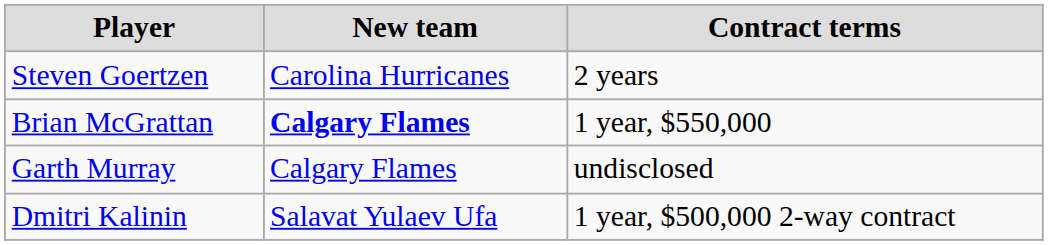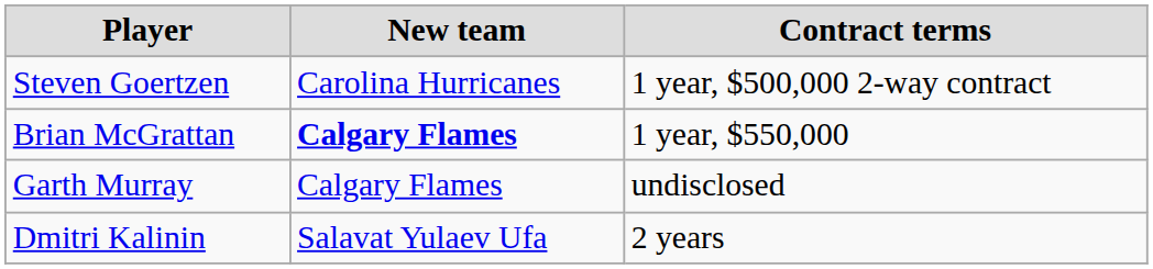Steven Goertzen | Contract terms: 2 years -> 1 year, $500,000 2-way contract
Dmitri Kalinin | Contract terms: 1 year, $500,000 2-way contract -> 2 years
